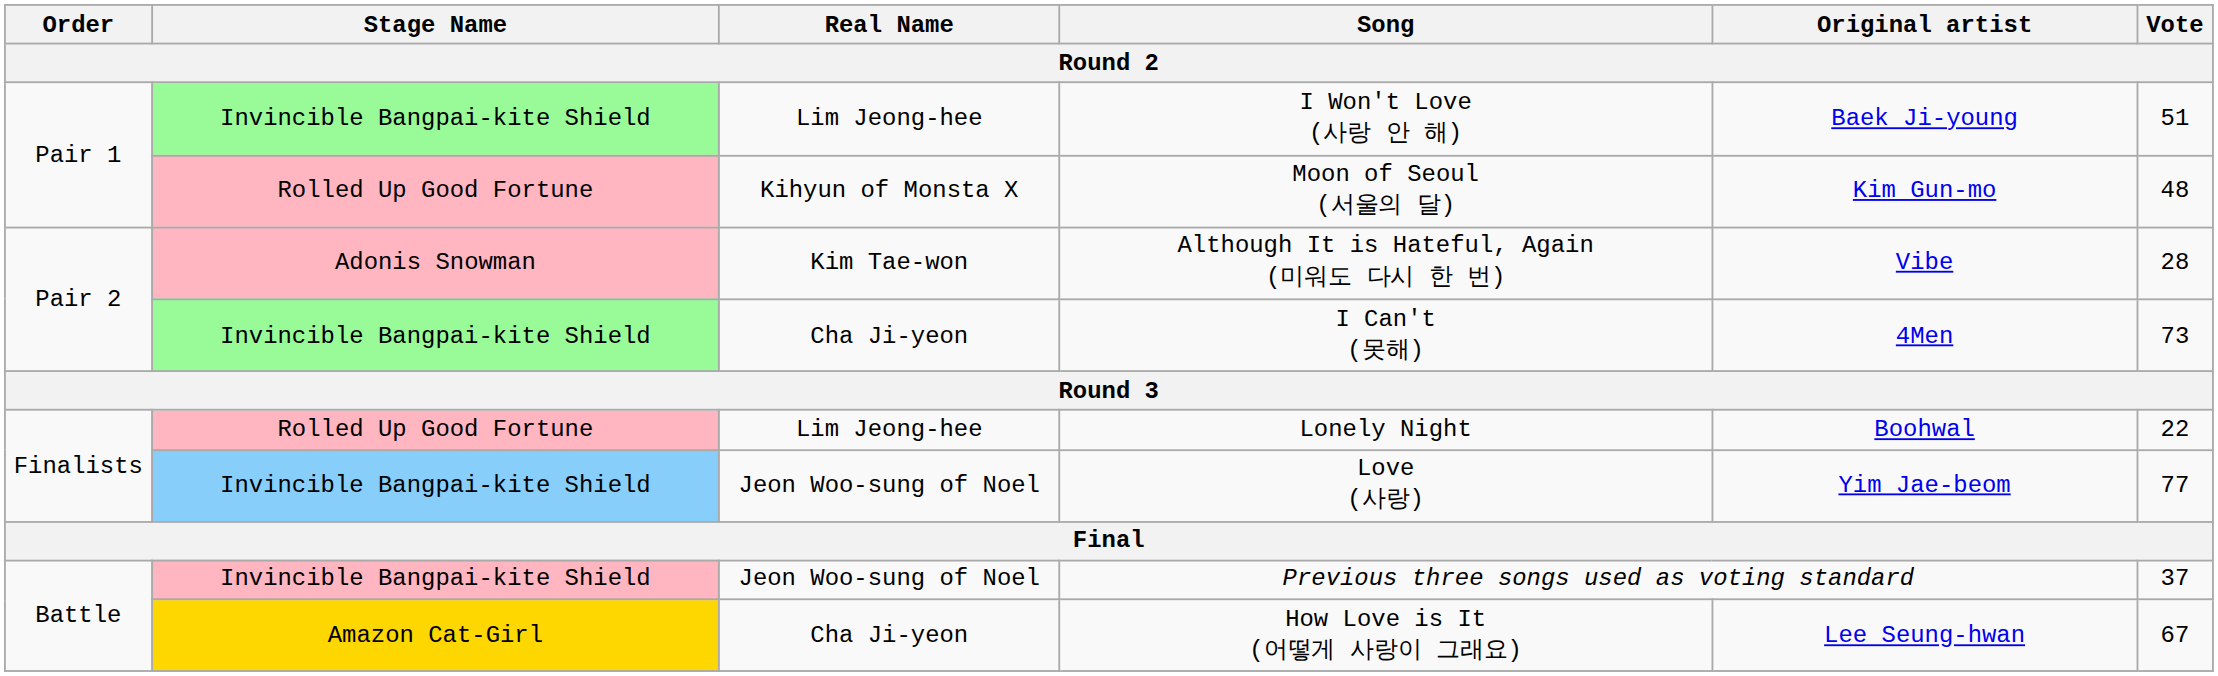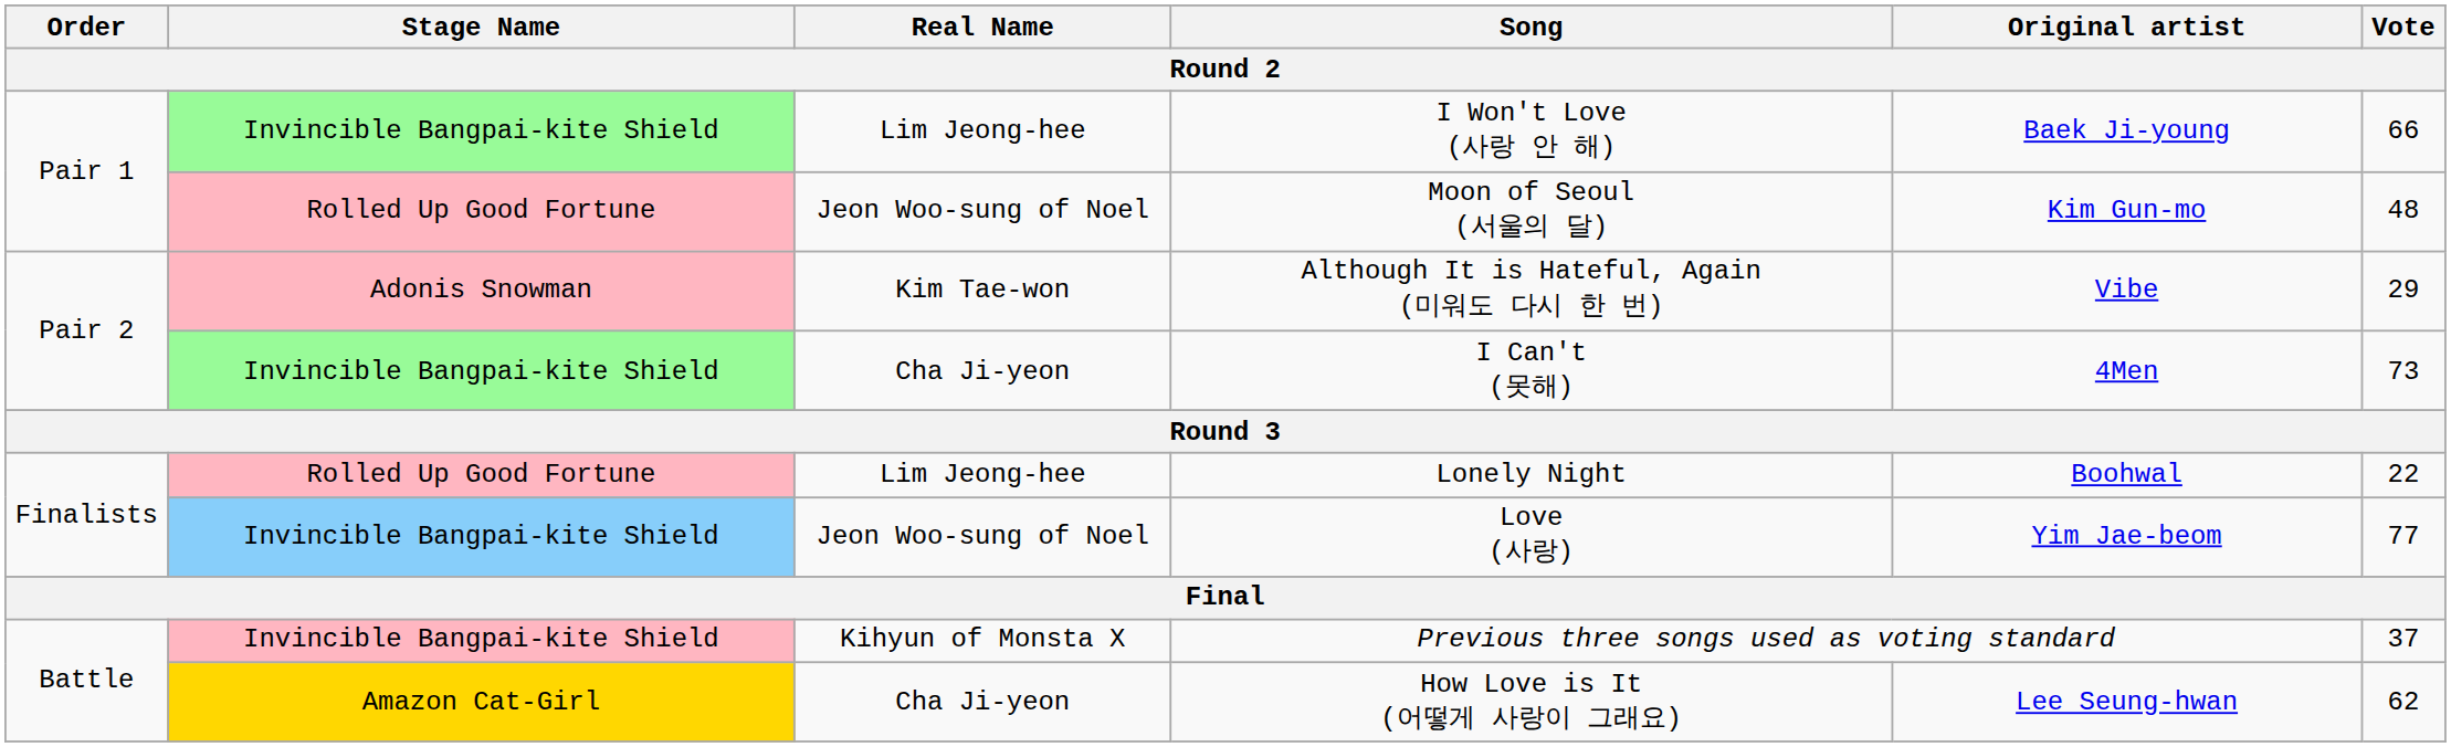I Won't Love (사랑 안 해) | Vote: 51 -> 66
Moon of Seoul (서울의 달) | Real Name: Kihyun of Monsta X -> Jeon Woo-sung of Noel
Although It is Hateful, Again (미워도 다시 한 번) | Vote: 28 -> 29
Previous three songs used as voting standard | Real Name: Jeon Woo-sung of Noel -> Kihyun of Monsta X
How Love is It (어떻게 사랑이 그래요) | Vote: 67 -> 62
